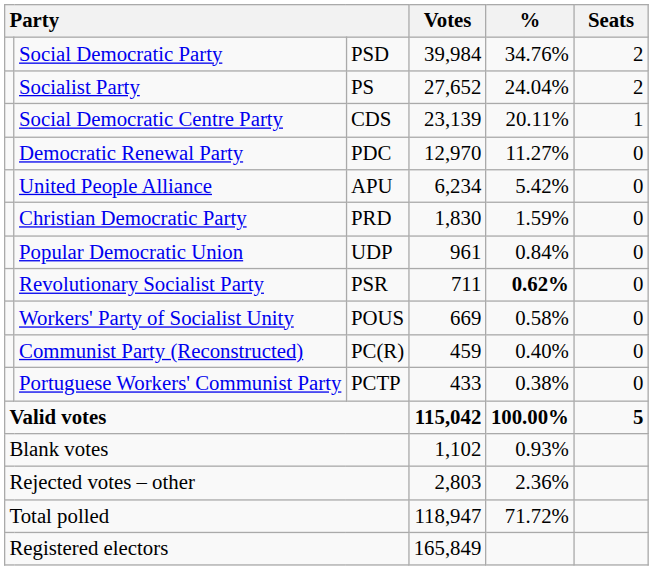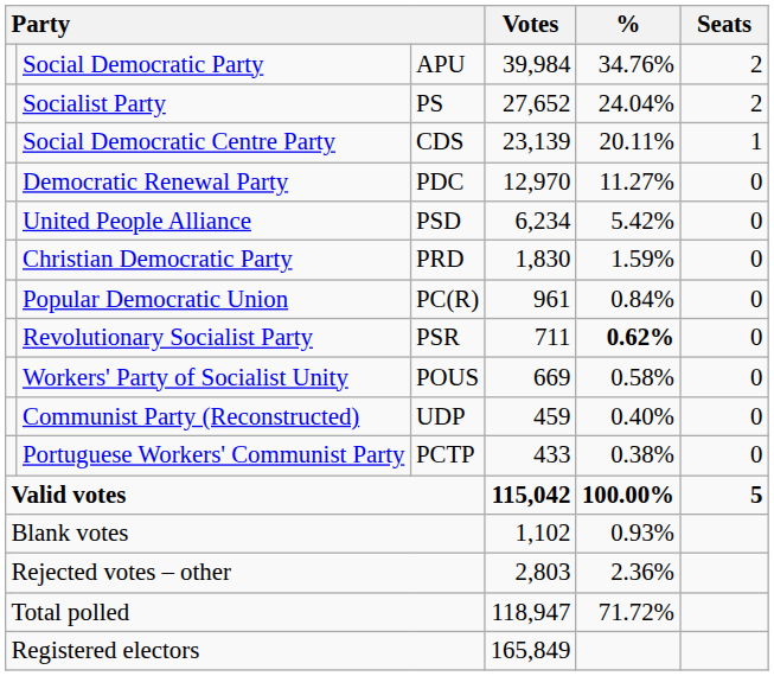Social Democratic Party | column 3: PSD -> APU
United People Alliance | column 3: APU -> PSD
Popular Democratic Union | column 3: UDP -> PC(R)
Communist Party (Reconstructed) | column 3: PC(R) -> UDP
